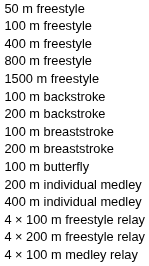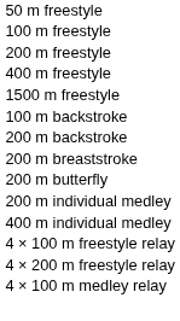+ row: 200 m freestyle
- row: 800 m freestyle
- row: 100 m breaststroke
- row: 100 m butterfly
+ row: 200 m butterfly
